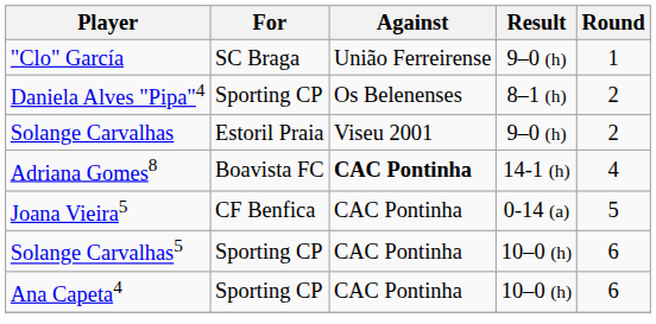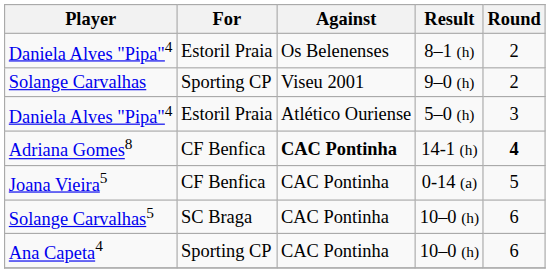- row: "Clo" García | SC Braga | União Ferreirense | 9–0 (h) | 1
Daniela Alves "Pipa"4 / 8–1 (h) | For: Sporting CP -> Estoril Praia
Solange Carvalhas | For: Estoril Praia -> Sporting CP
+ row: Daniela Alves "Pipa"4 | Estoril Praia | Atlético Ouriense | 5–0 (h) | 3
Adriana Gomes8 | For: Boavista FC -> CF Benfica
Adriana Gomes8 | Round: normal -> bold
Solange Carvalhas5 | For: Sporting CP -> SC Braga
